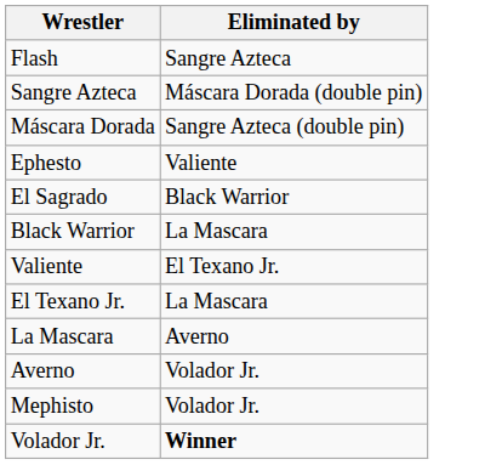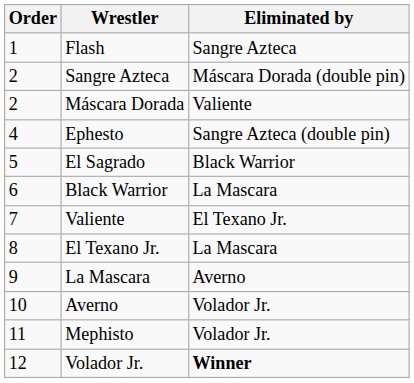+ column: Order | 1 | 2 | 2 | 4 | 5 | 6 | 7 | 8 | 9 | 10 | 11 | 12
Máscara Dorada | Eliminated by: Sangre Azteca (double pin) -> Valiente
Ephesto | Eliminated by: Valiente -> Sangre Azteca (double pin)
